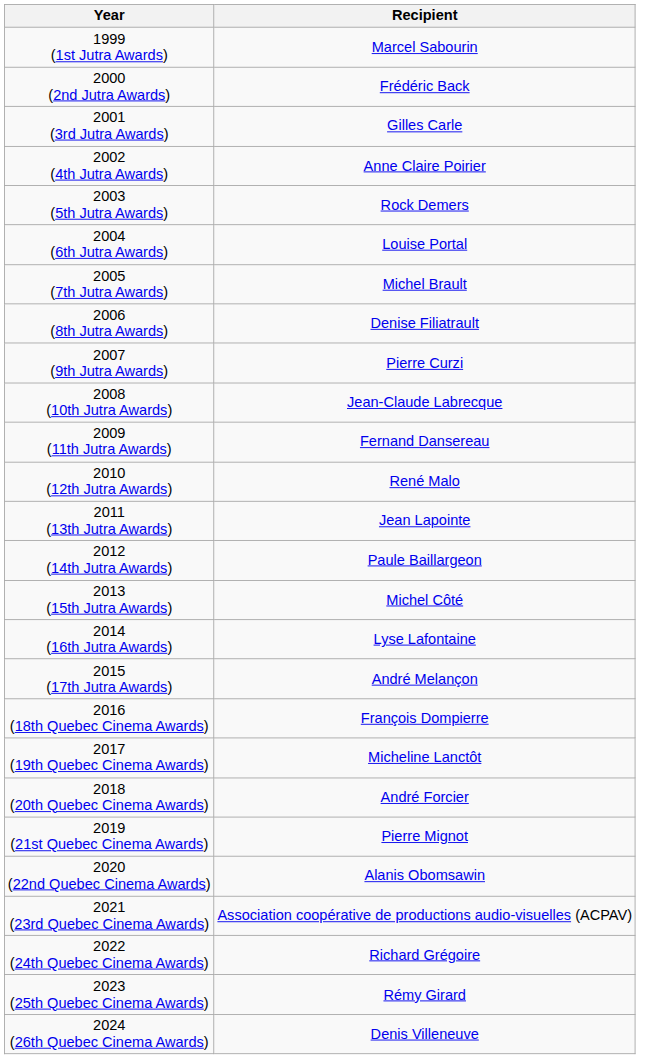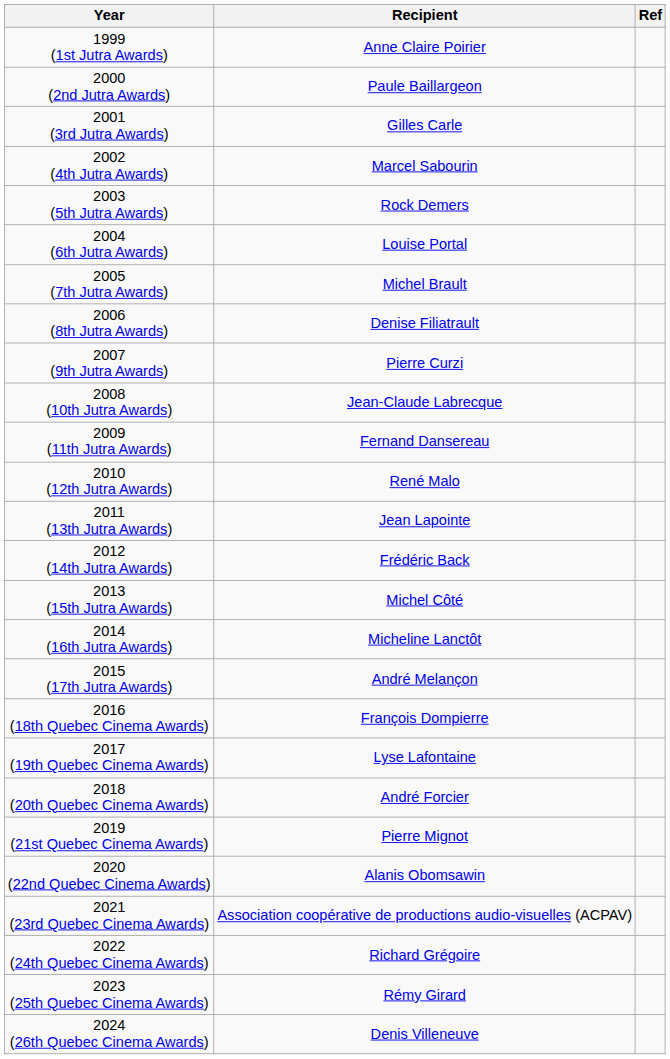+ column: Ref
1999 (1st Jutra Awards) | Recipient: Marcel Sabourin -> Anne Claire Poirier
2000 (2nd Jutra Awards) | Recipient: Frédéric Back -> Paule Baillargeon
2002 (4th Jutra Awards) | Recipient: Anne Claire Poirier -> Marcel Sabourin
2012 (14th Jutra Awards) | Recipient: Paule Baillargeon -> Frédéric Back
2014 (16th Jutra Awards) | Recipient: Lyse Lafontaine -> Micheline Lanctôt
2017 (19th Quebec Cinema Awards) | Recipient: Micheline Lanctôt -> Lyse Lafontaine
